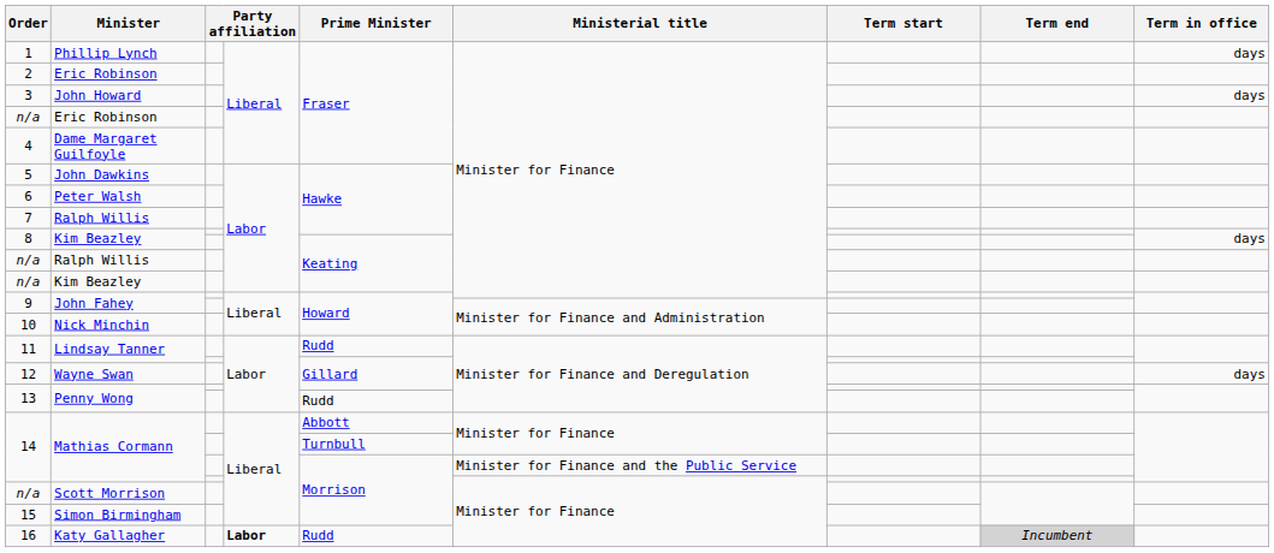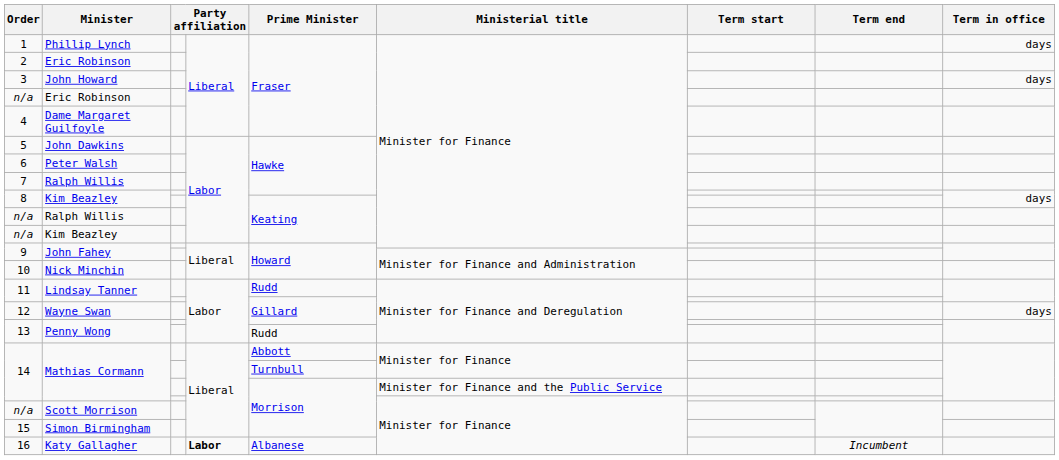16 | Prime Minister: Rudd -> Albanese
16 | Term end: lightgrey background -> no background
